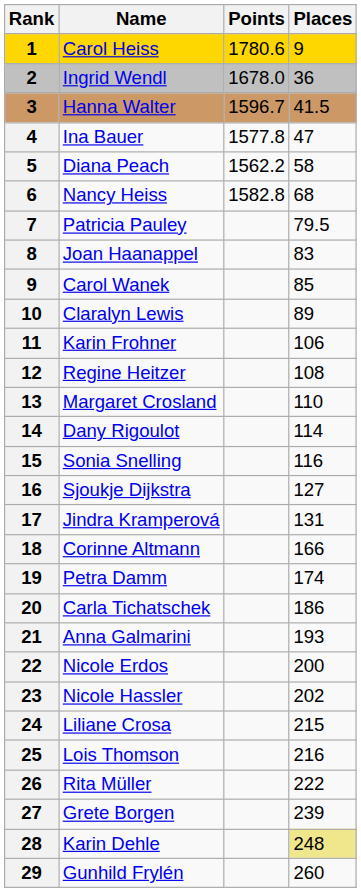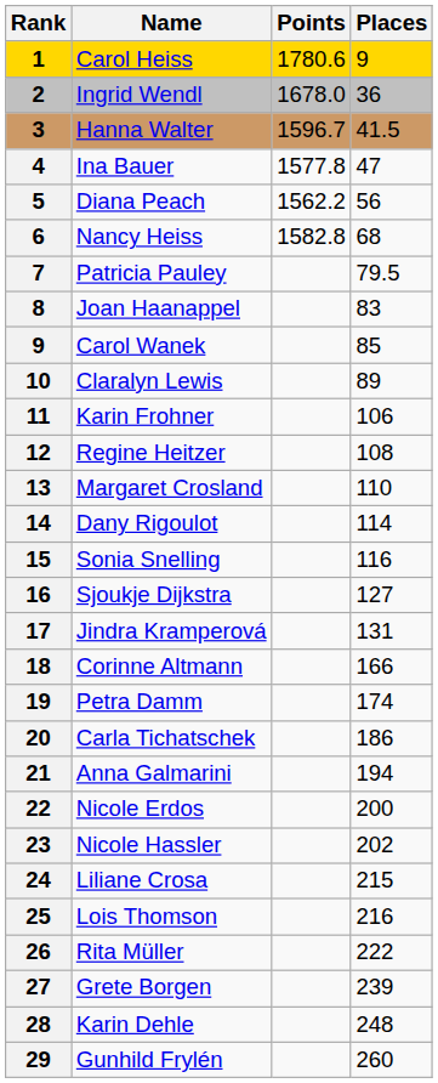Diana Peach | Places: 58 -> 56
Anna Galmarini | Places: 193 -> 194
Karin Dehle | Places: khaki background -> no background
